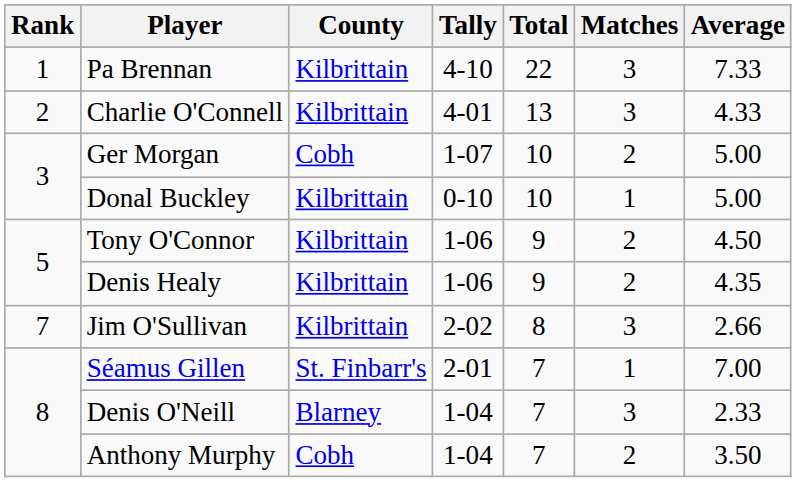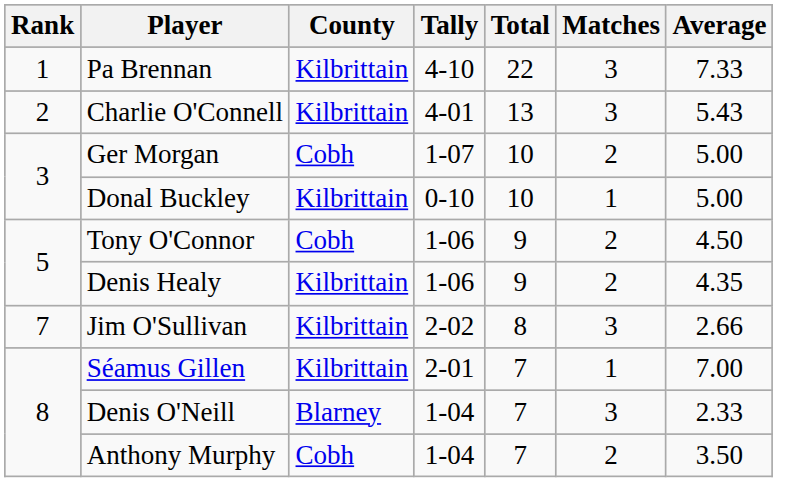Charlie O'Connell | Average: 4.33 -> 5.43
Tony O'Connor | County: Kilbrittain -> Cobh
Séamus Gillen | County: St. Finbarr's -> Kilbrittain
